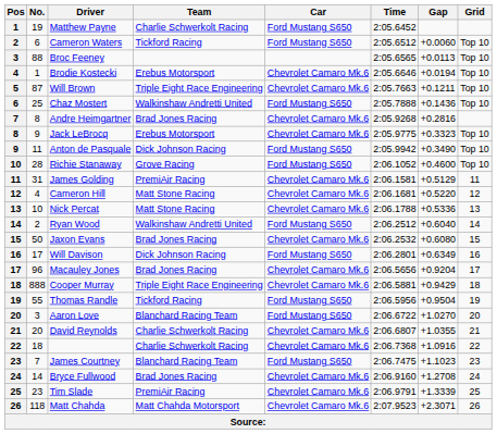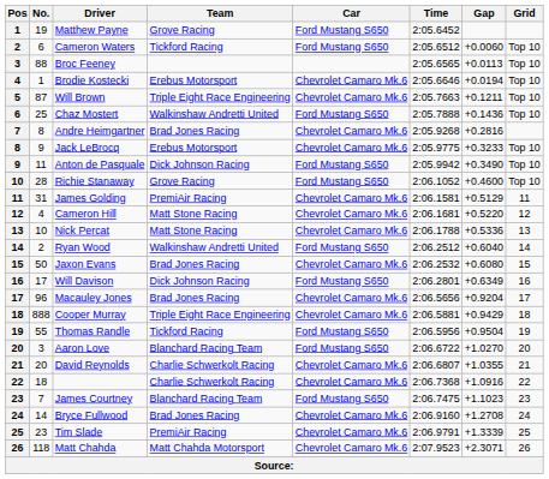Matthew Payne | Team: Charlie Schwerkolt Racing -> Grove Racing
Jack LeBrocq | Gap: +0.3323 -> +0.3233
